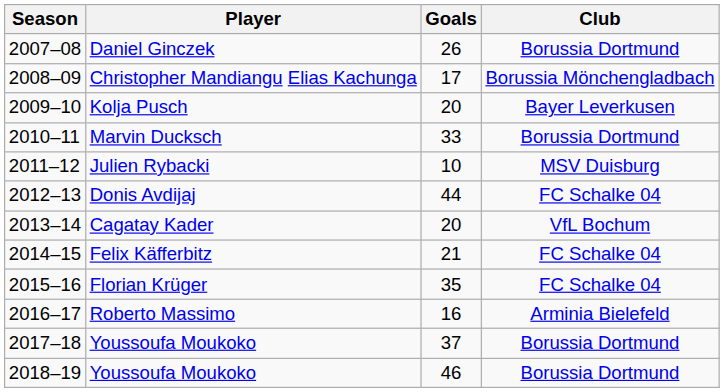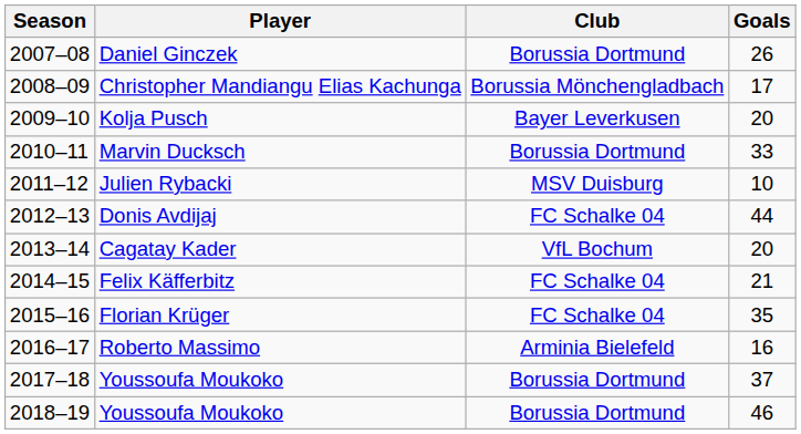columns swapped: Club <-> Goals
